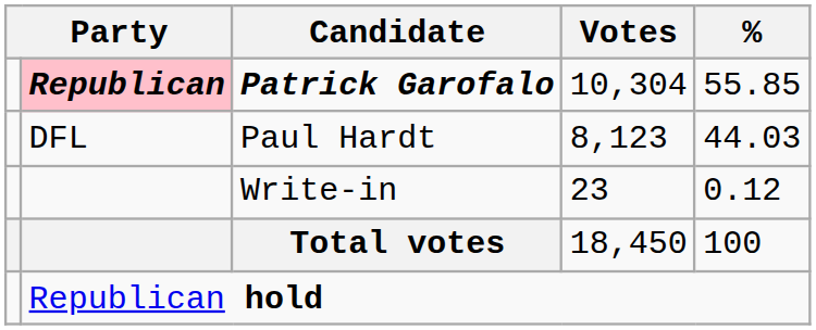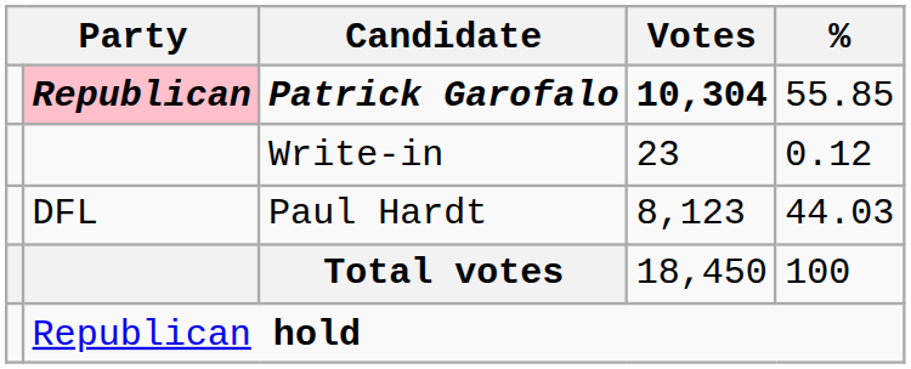Patrick Garofalo | Votes: normal -> bold
rows swapped: Paul Hardt <-> Write-in
